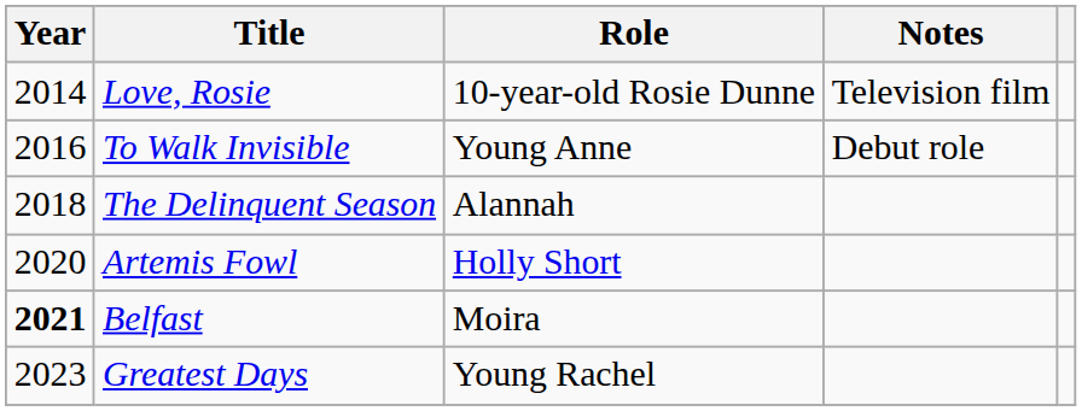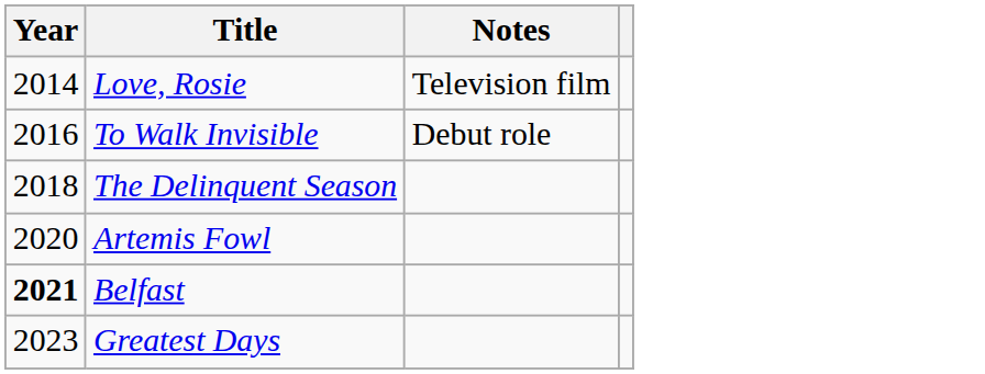- column: Role | 10-year-old Rosie Dunne | Young Anne | Alannah | Holly Short | Moira | Young Rachel
